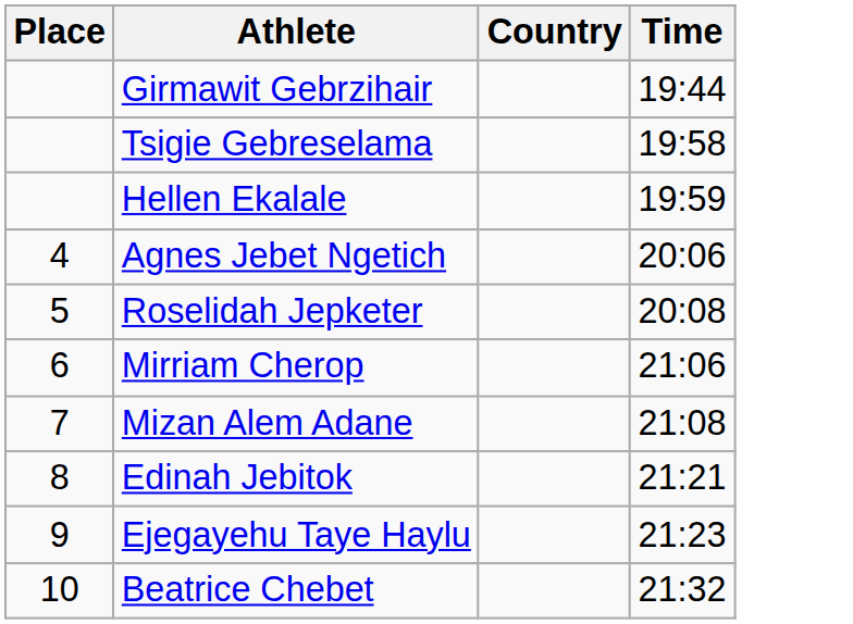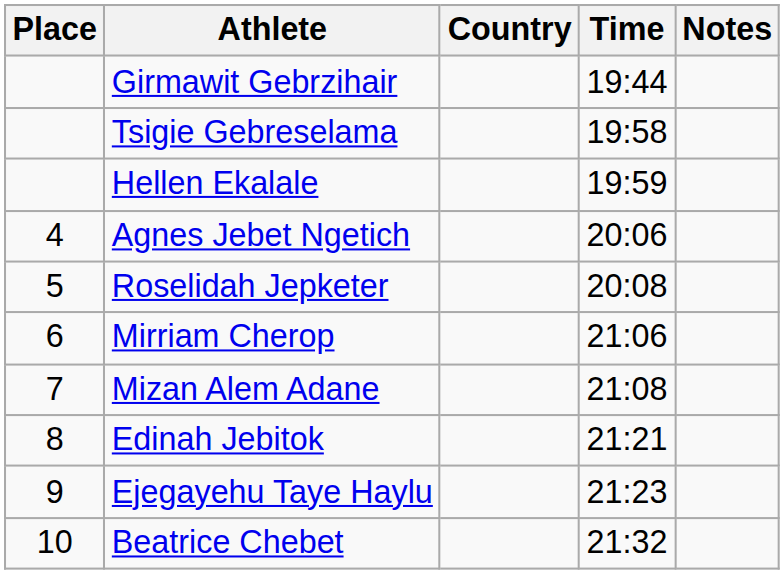+ column: Notes
